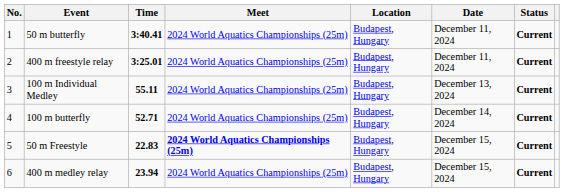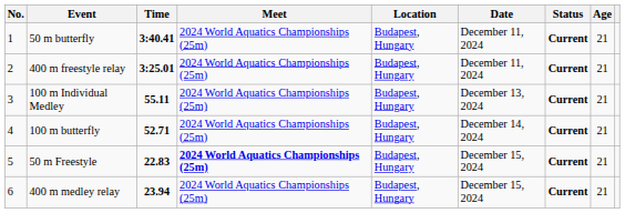+ column: Age | 21 | 21 | 21 | 21 | 21 | 21
